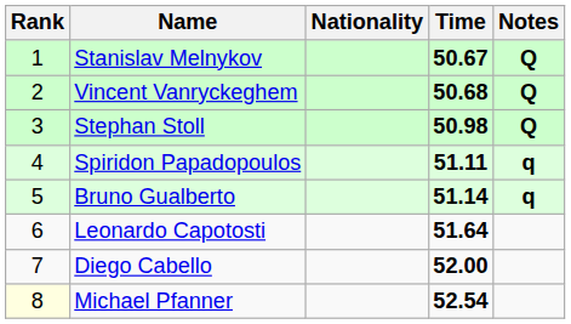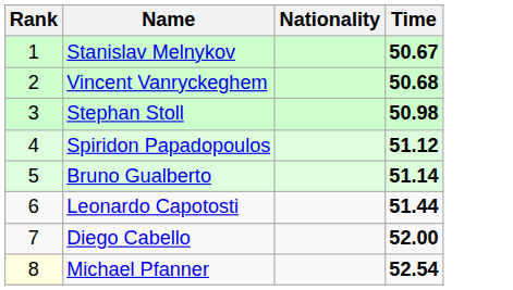- column: Notes | Q | Q | Q | q | q
Spiridon Papadopoulos | Time: 51.11 -> 51.12
Leonardo Capotosti | Time: 51.64 -> 51.44
